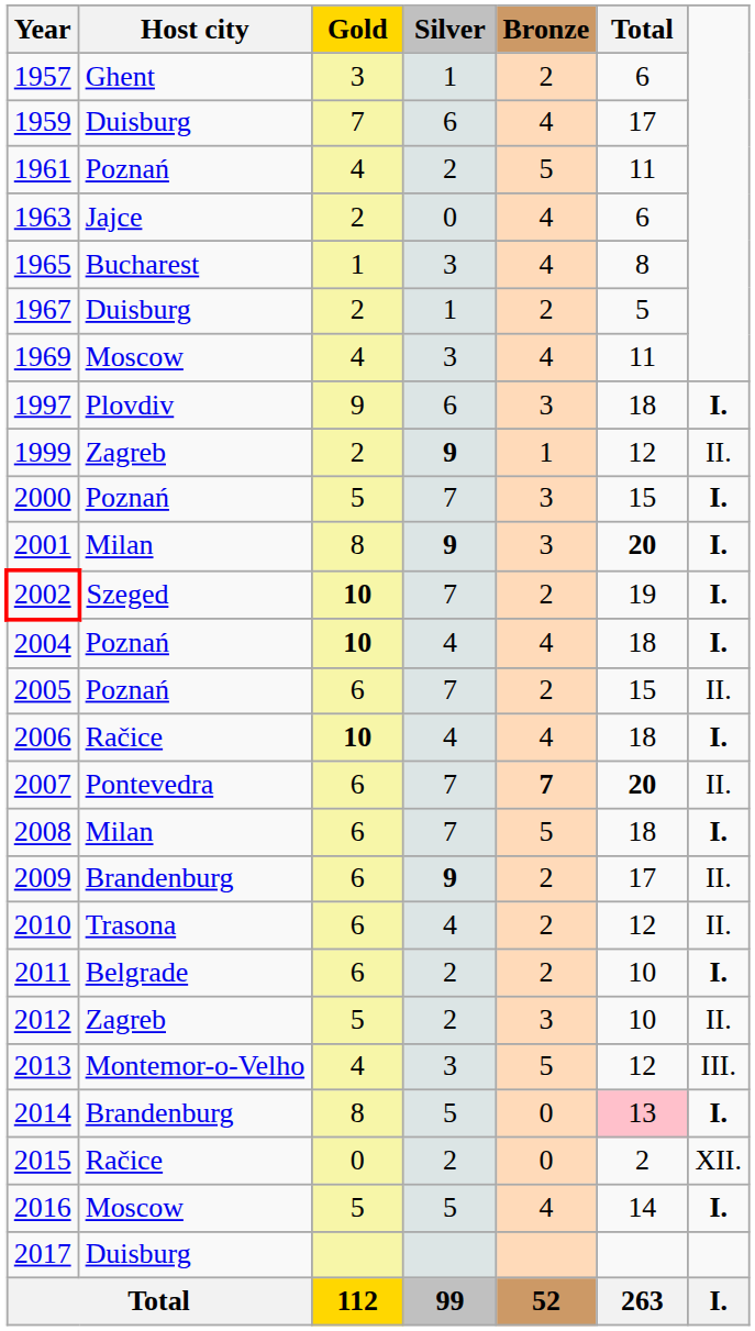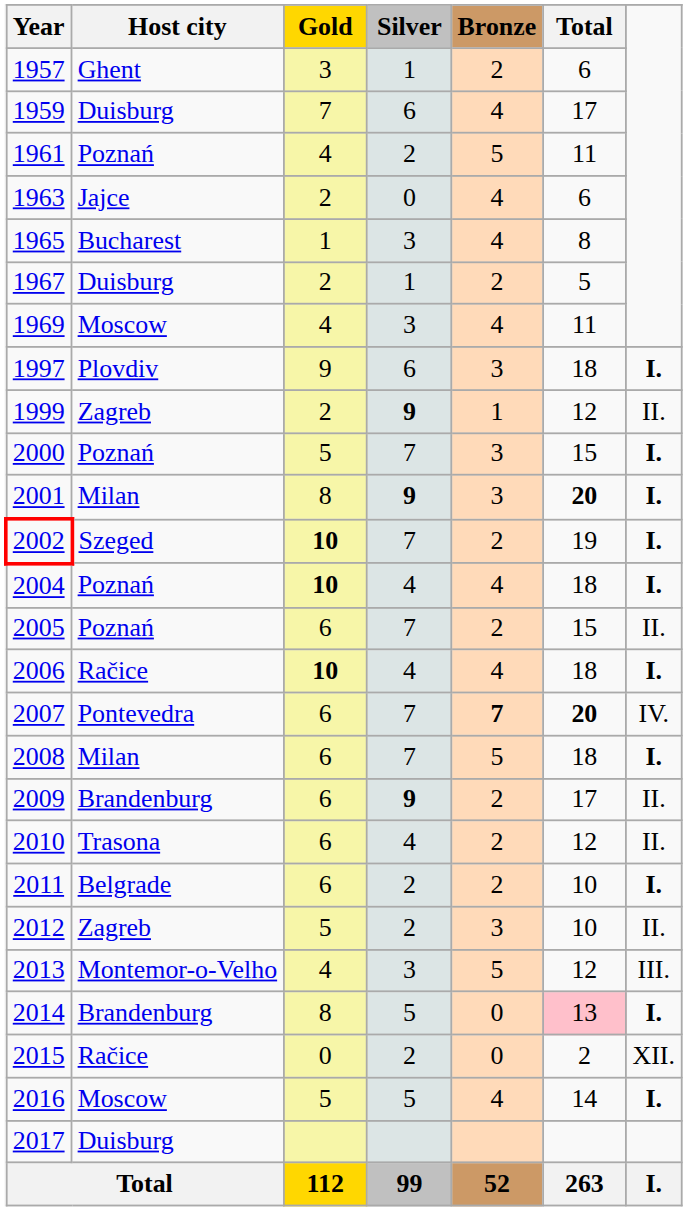2007 | column 7: II. -> IV.
